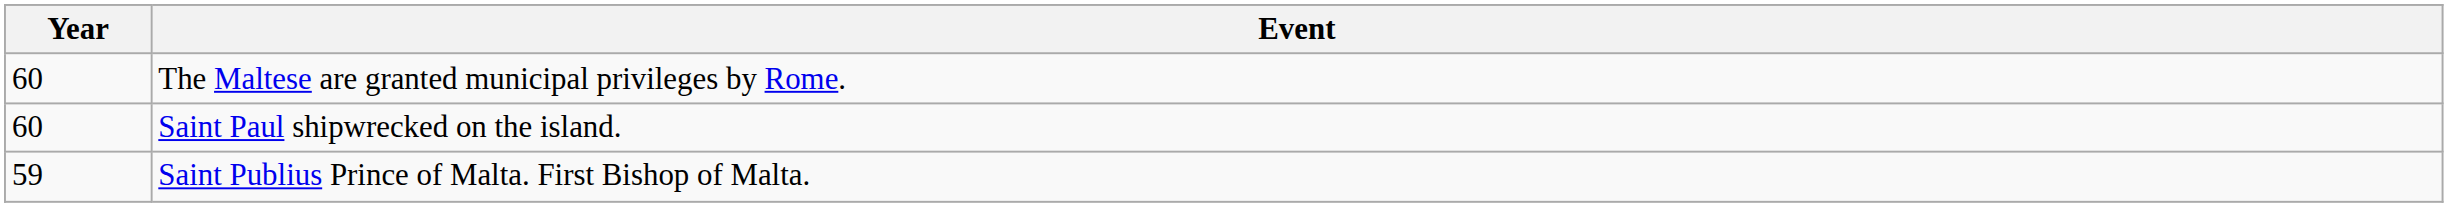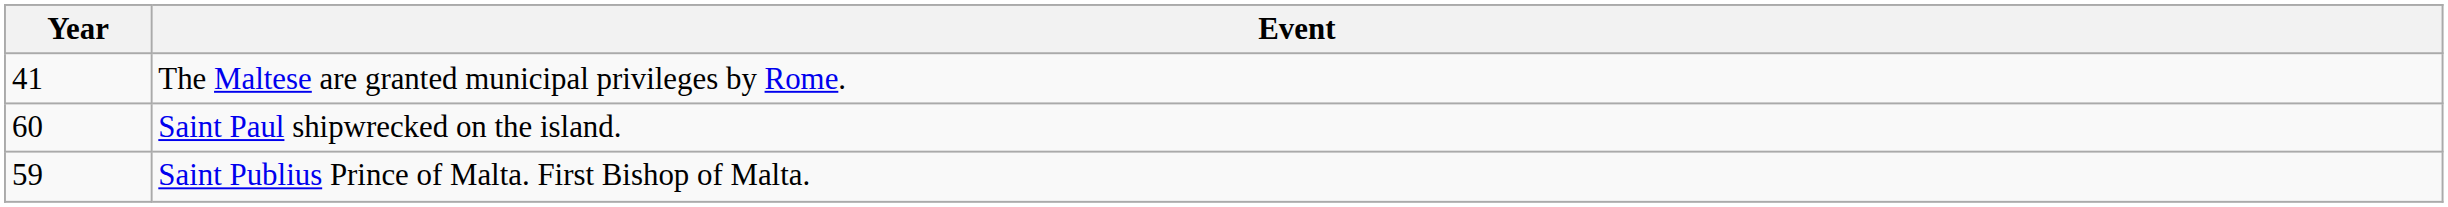The Maltese are granted municipal privileges by Rome. | Year: 60 -> 41
